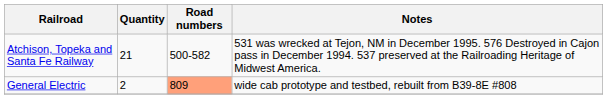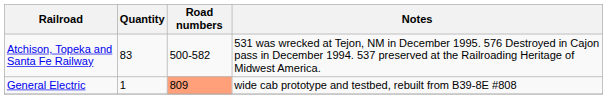Atchison, Topeka and Santa Fe Railway | Quantity: 21 -> 83
General Electric | Quantity: 2 -> 1
